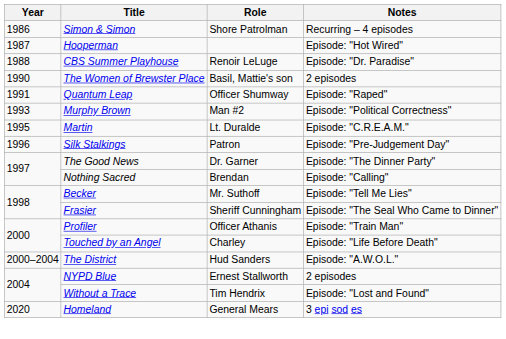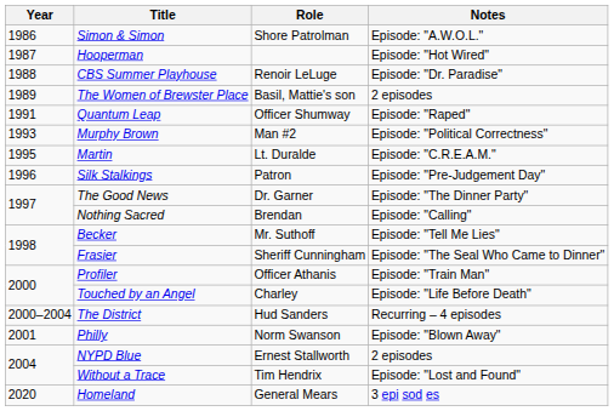Simon & Simon | Notes: Recurring – 4 episodes -> Episode: "A.W.O.L."
The Women of Brewster Place | Year: 1990 -> 1989
The District | Notes: Episode: "A.W.O.L." -> Recurring – 4 episodes
+ row: 2001 | Philly | Norm Swanson | Episode: "Blown Away"
